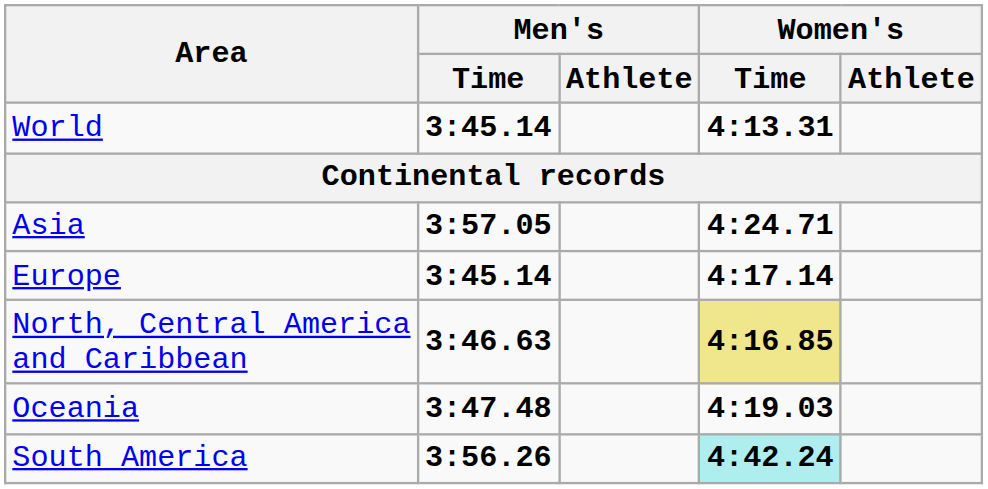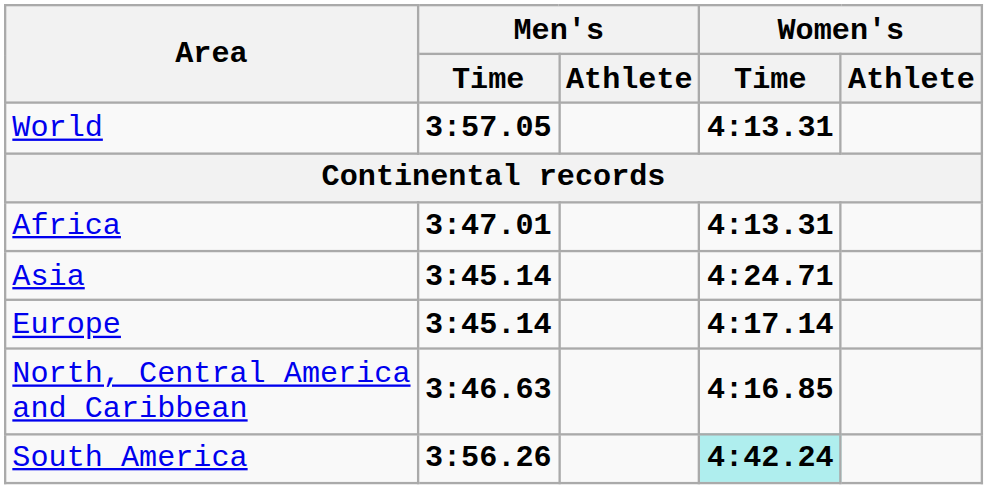World | Men's / Time: 3:45.14 -> 3:57.05
+ row: Africa | 3:47.01 | 4:13.31
Asia | Men's / Time: 3:57.05 -> 3:45.14
North, Central America and Caribbean | Women's / Time: khaki background -> no background
- row: Oceania | 3:47.48 | 4:19.03
